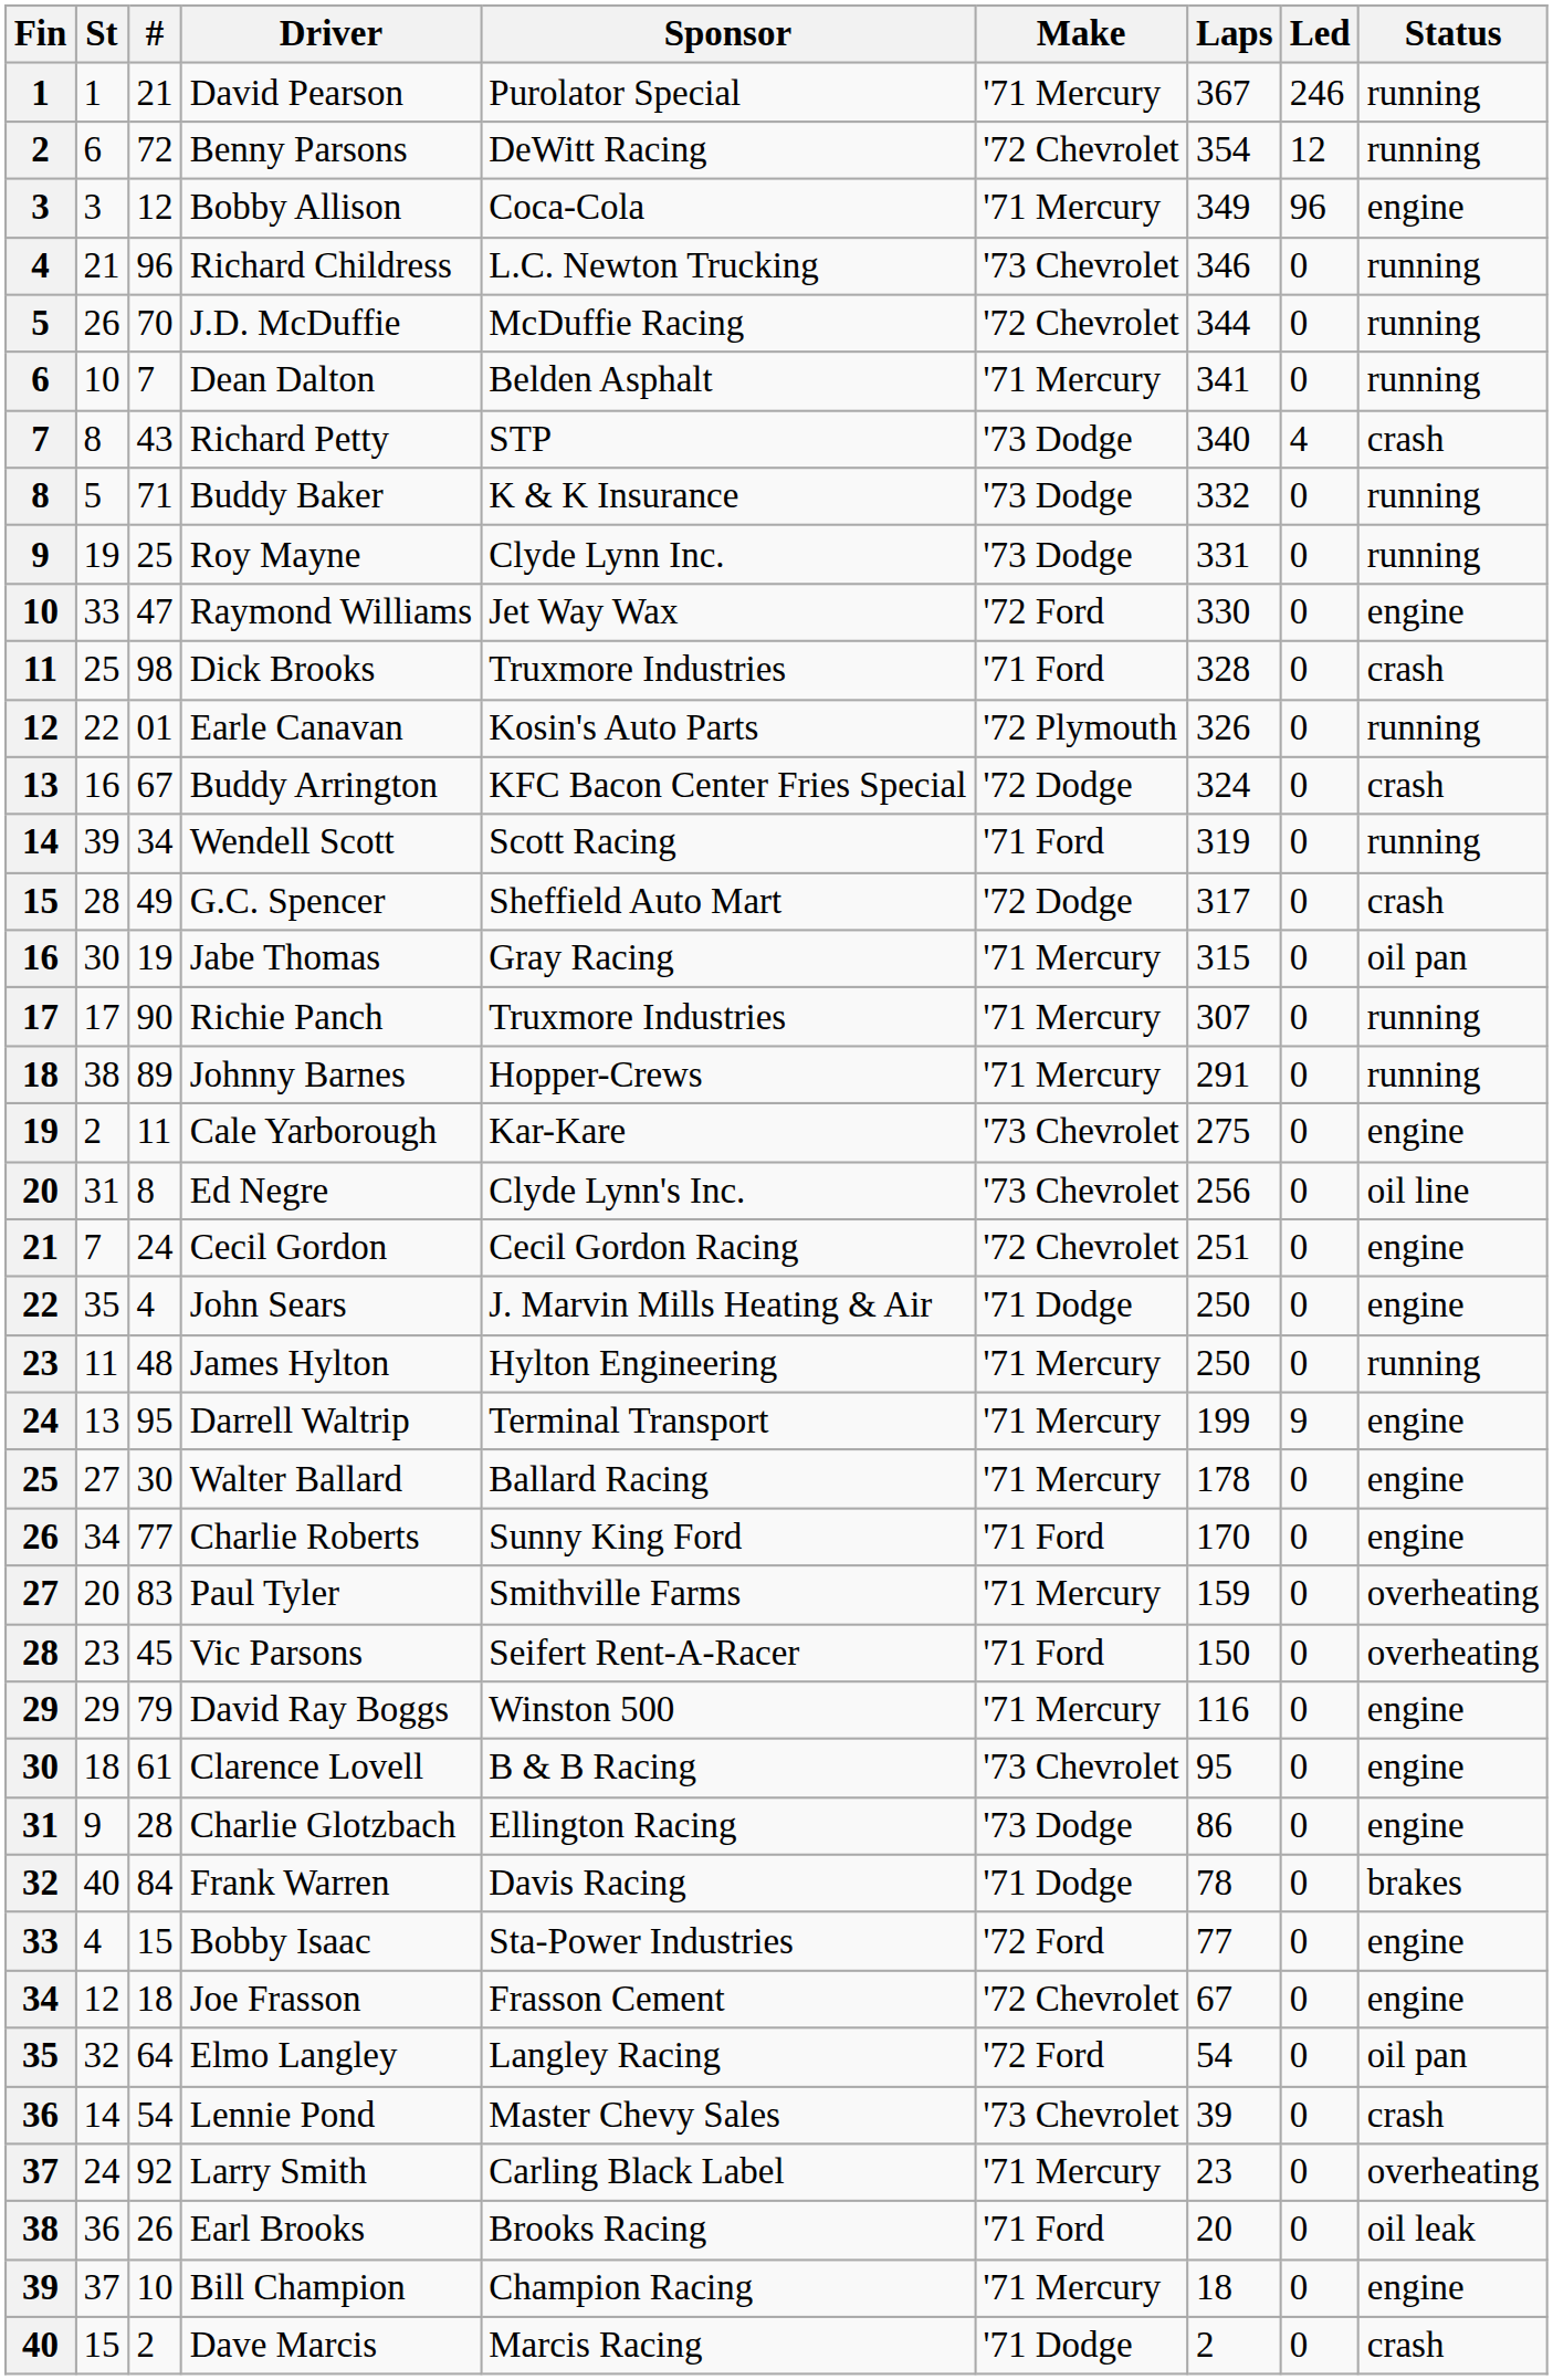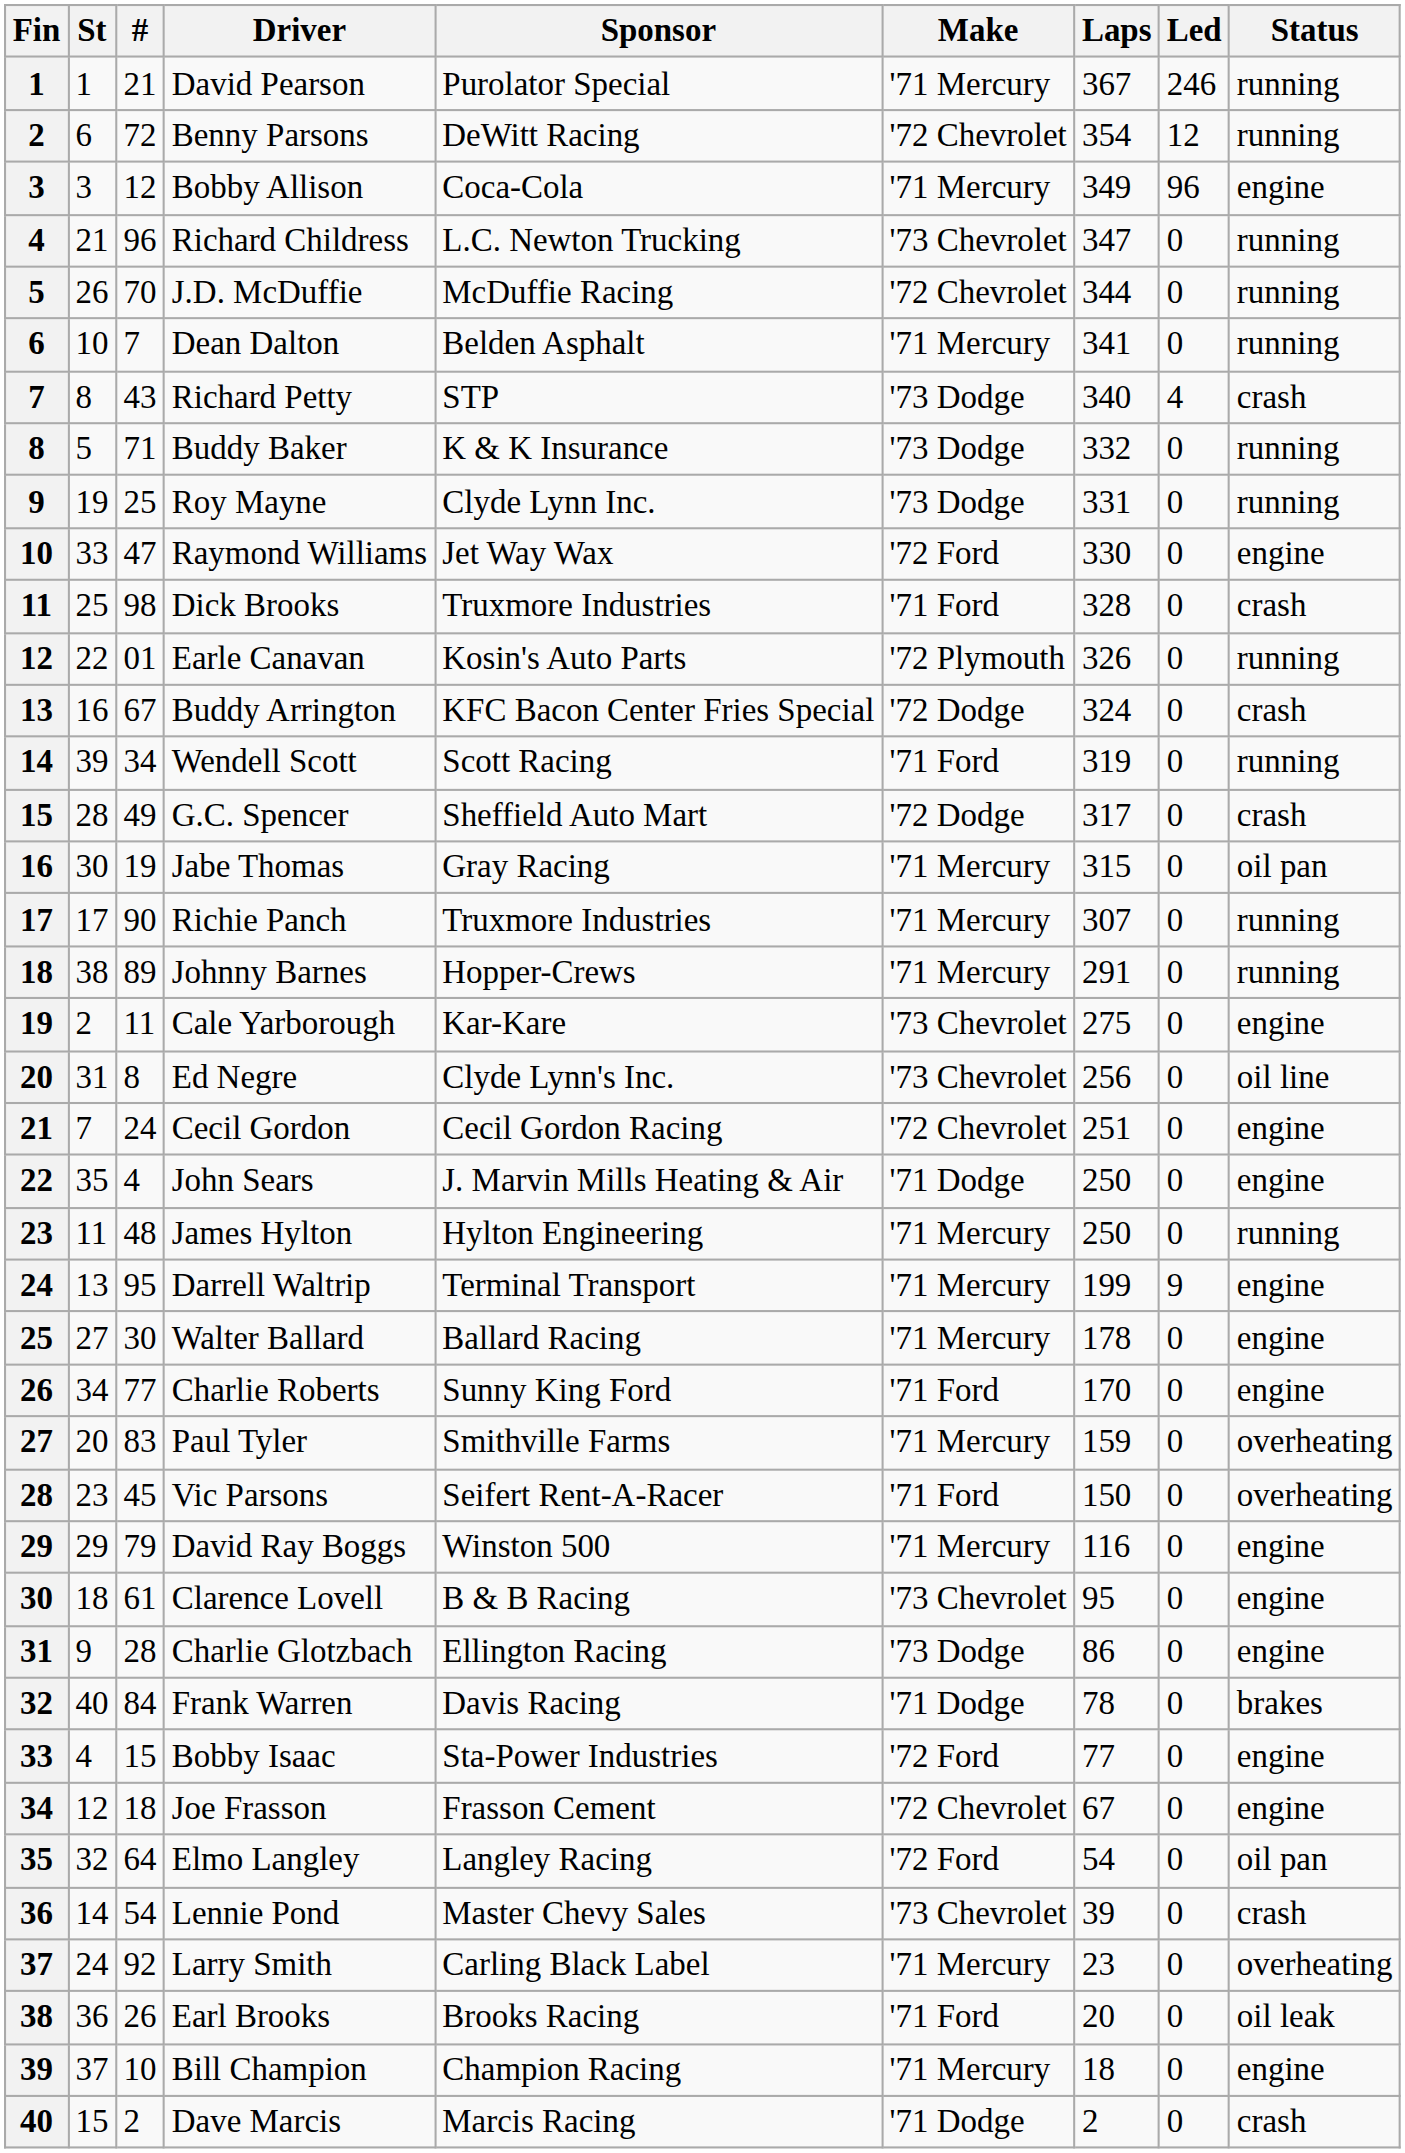Richard Childress | Laps: 346 -> 347
